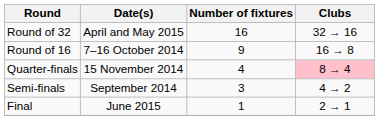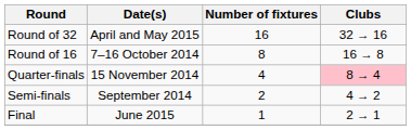Round of 16 | Number of fixtures: 9 -> 8
Semi-finals | Number of fixtures: 3 -> 2
